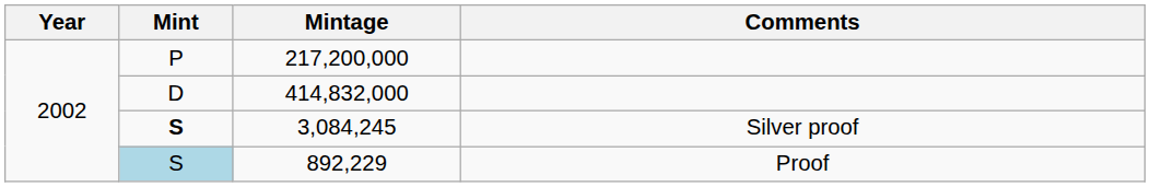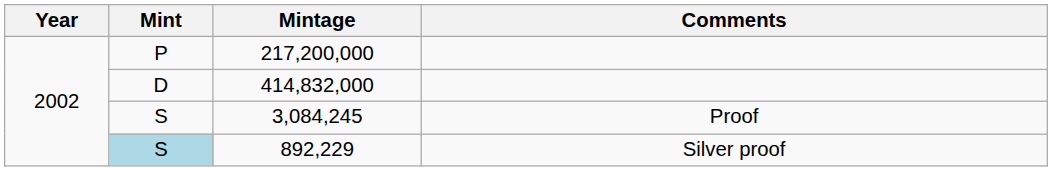3,084,245 | Mint: bold -> normal
3,084,245 | Comments: Silver proof -> Proof
892,229 | Comments: Proof -> Silver proof
